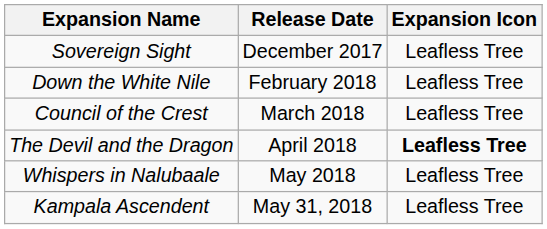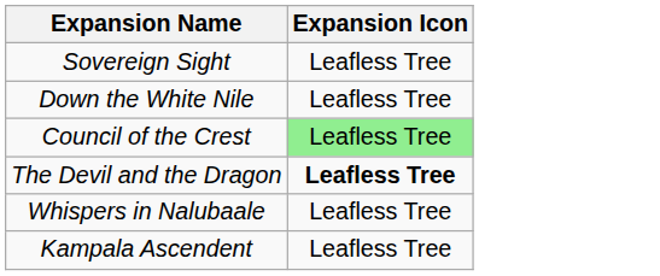- column: Release Date | December 2017 | February 2018 | March 2018 | April 2018 | May 2018 | May 31, 2018
Council of the Crest | Expansion Icon: no background -> lightgreen background
